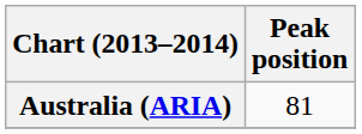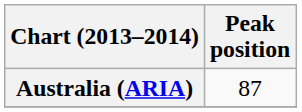Australia (ARIA) | Peak position: 81 -> 87
